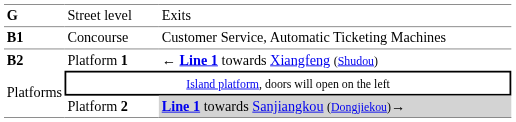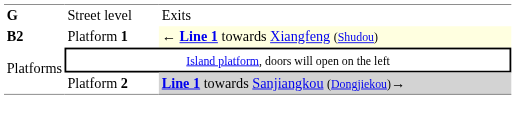- row: B1 | Concourse | Customer Service, Automatic Ticketing Machines
Platform 1 | column 3: no background -> lightyellow background
